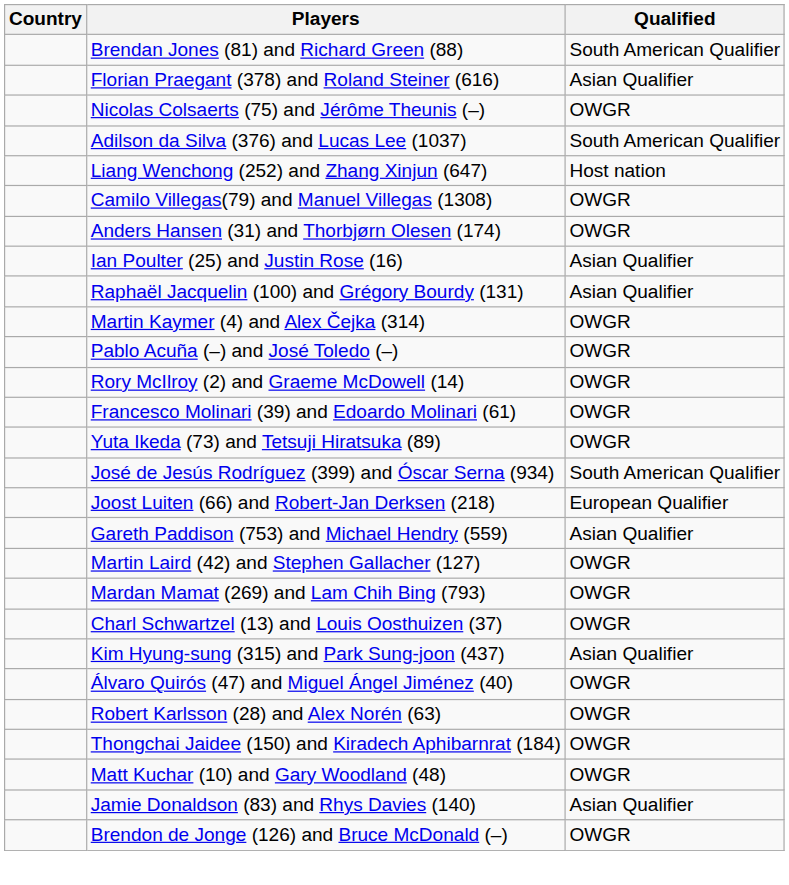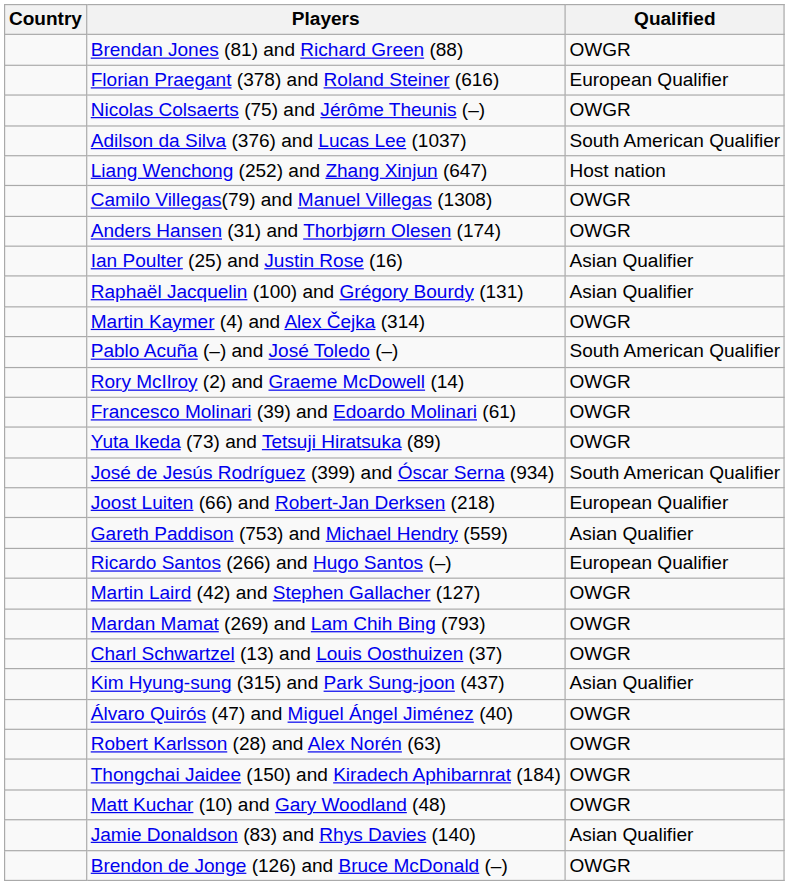Brendan Jones (81) and Richard Green (88) | Qualified: South American Qualifier -> OWGR
Florian Praegant (378) and Roland Steiner (616) | Qualified: Asian Qualifier -> European Qualifier
Pablo Acuña (–) and José Toledo (–) | Qualified: OWGR -> South American Qualifier
+ row: Ricardo Santos (266) and Hugo Santos (–) | European Qualifier
